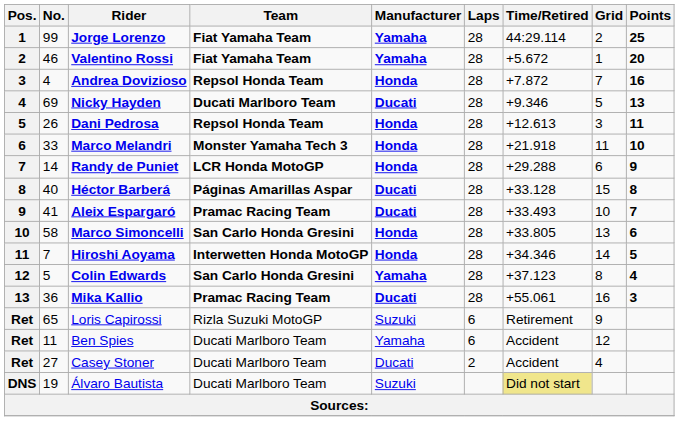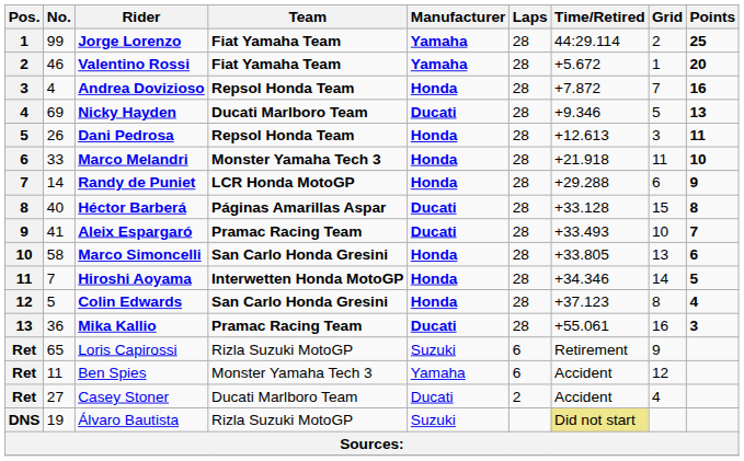Colin Edwards | Manufacturer: Yamaha -> Honda
Ben Spies | Team: Ducati Marlboro Team -> Monster Yamaha Tech 3
Álvaro Bautista | Team: Ducati Marlboro Team -> Rizla Suzuki MotoGP
